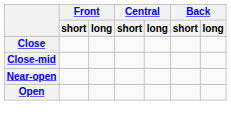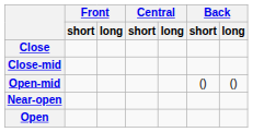+ row: Open-mid | () | ()
